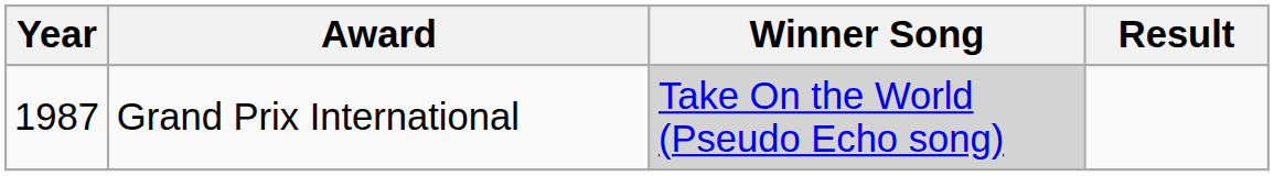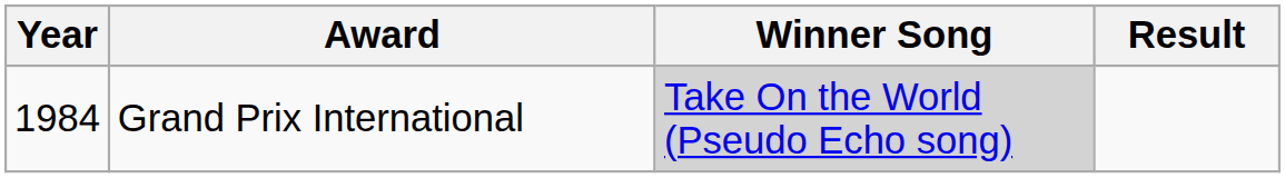Grand Prix International | Year: 1987 -> 1984
